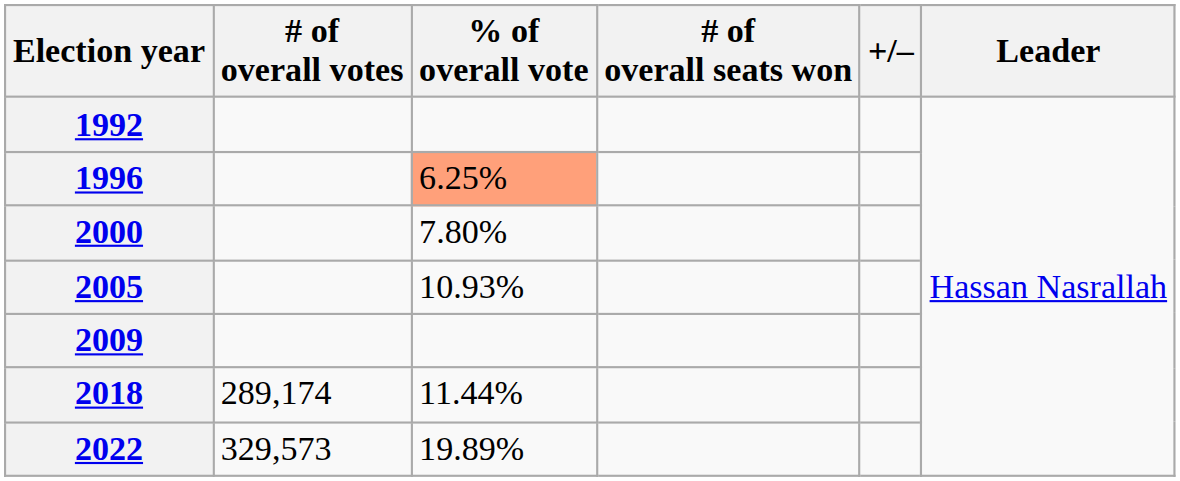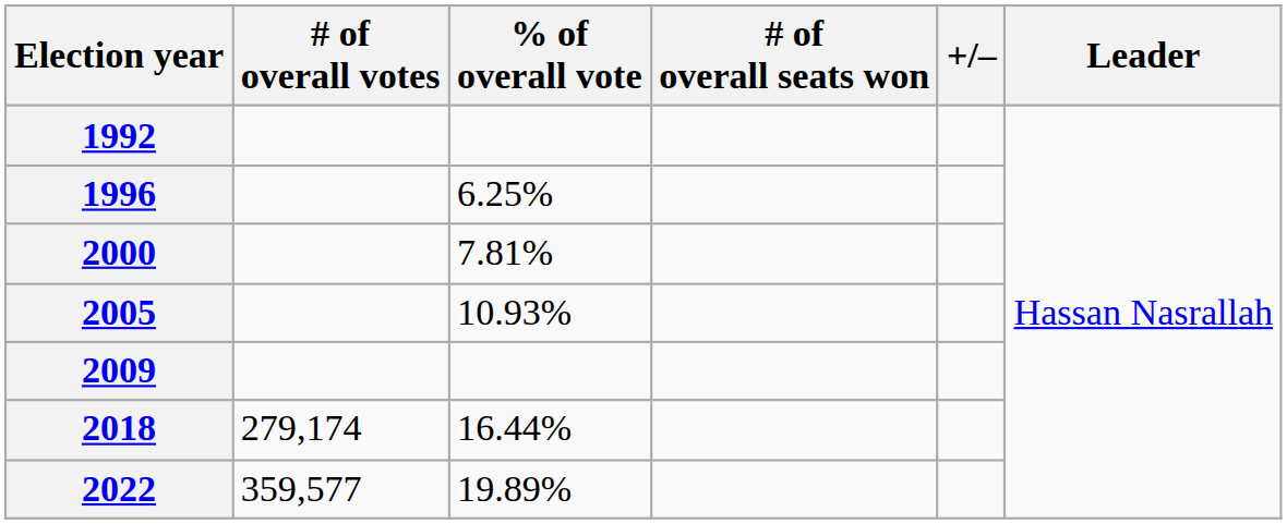1996 | % of overall vote: lightsalmon background -> no background
2000 | % of overall vote: 7.80% -> 7.81%
2018 | # of overall votes: 289,174 -> 279,174
2018 | % of overall vote: 11.44% -> 16.44%
2022 | # of overall votes: 329,573 -> 359,577
